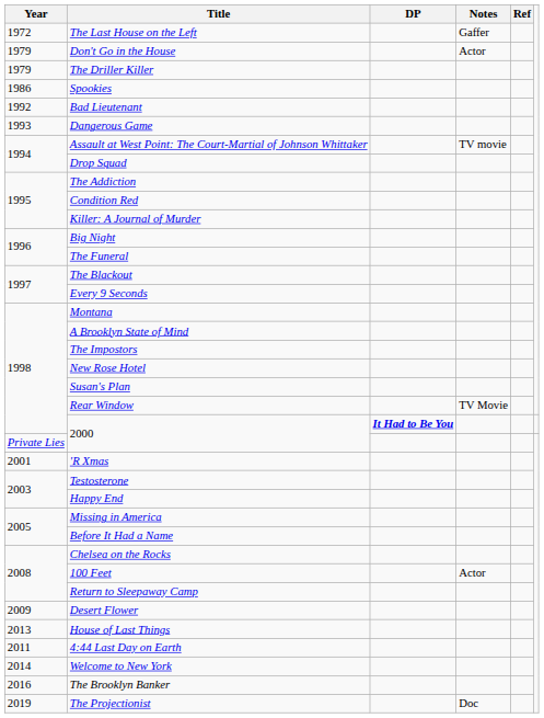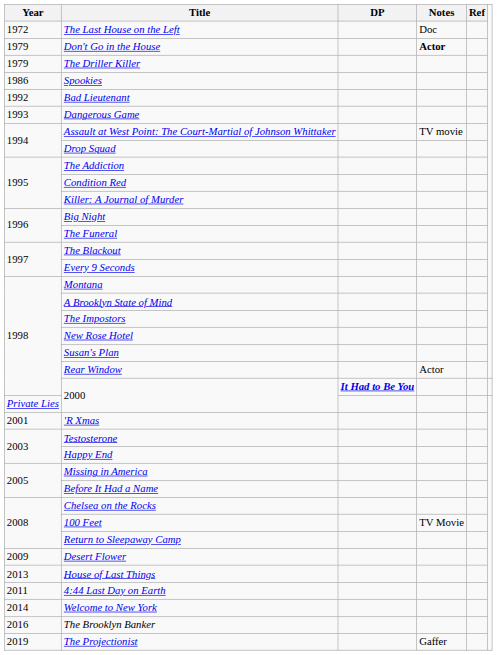The Last House on the Left | Notes: Gaffer -> Doc
Don't Go in the House | Notes: normal -> bold
Rear Window | Notes: TV Movie -> Actor
100 Feet | Notes: Actor -> TV Movie
The Projectionist | Notes: Doc -> Gaffer
